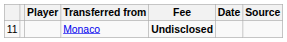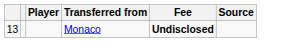- column: Date
Monaco | column 1: 11 -> 13
